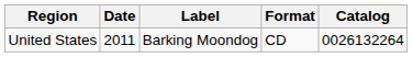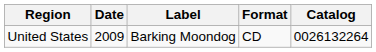United States | Date: 2011 -> 2009
